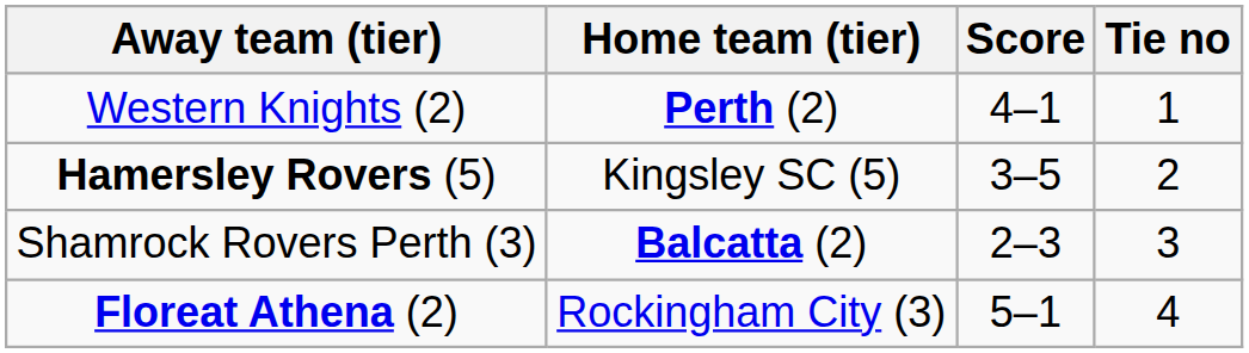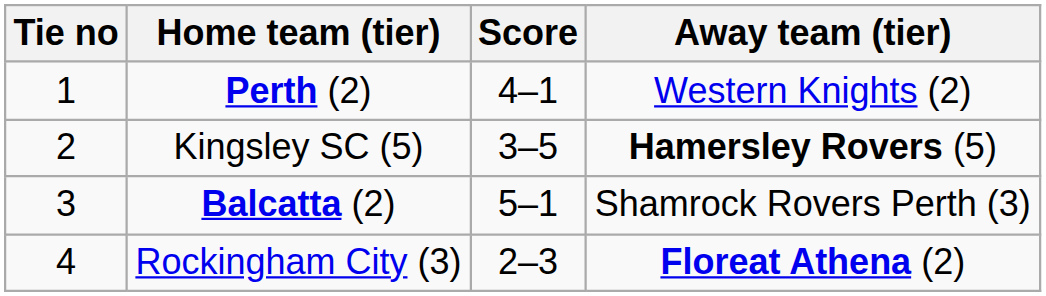columns swapped: Tie no <-> Away team (tier)
Balcatta (2) | Score: 2–3 -> 5–1
Rockingham City (3) | Score: 5–1 -> 2–3
